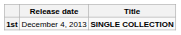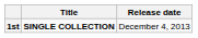columns swapped: Release date <-> Title
